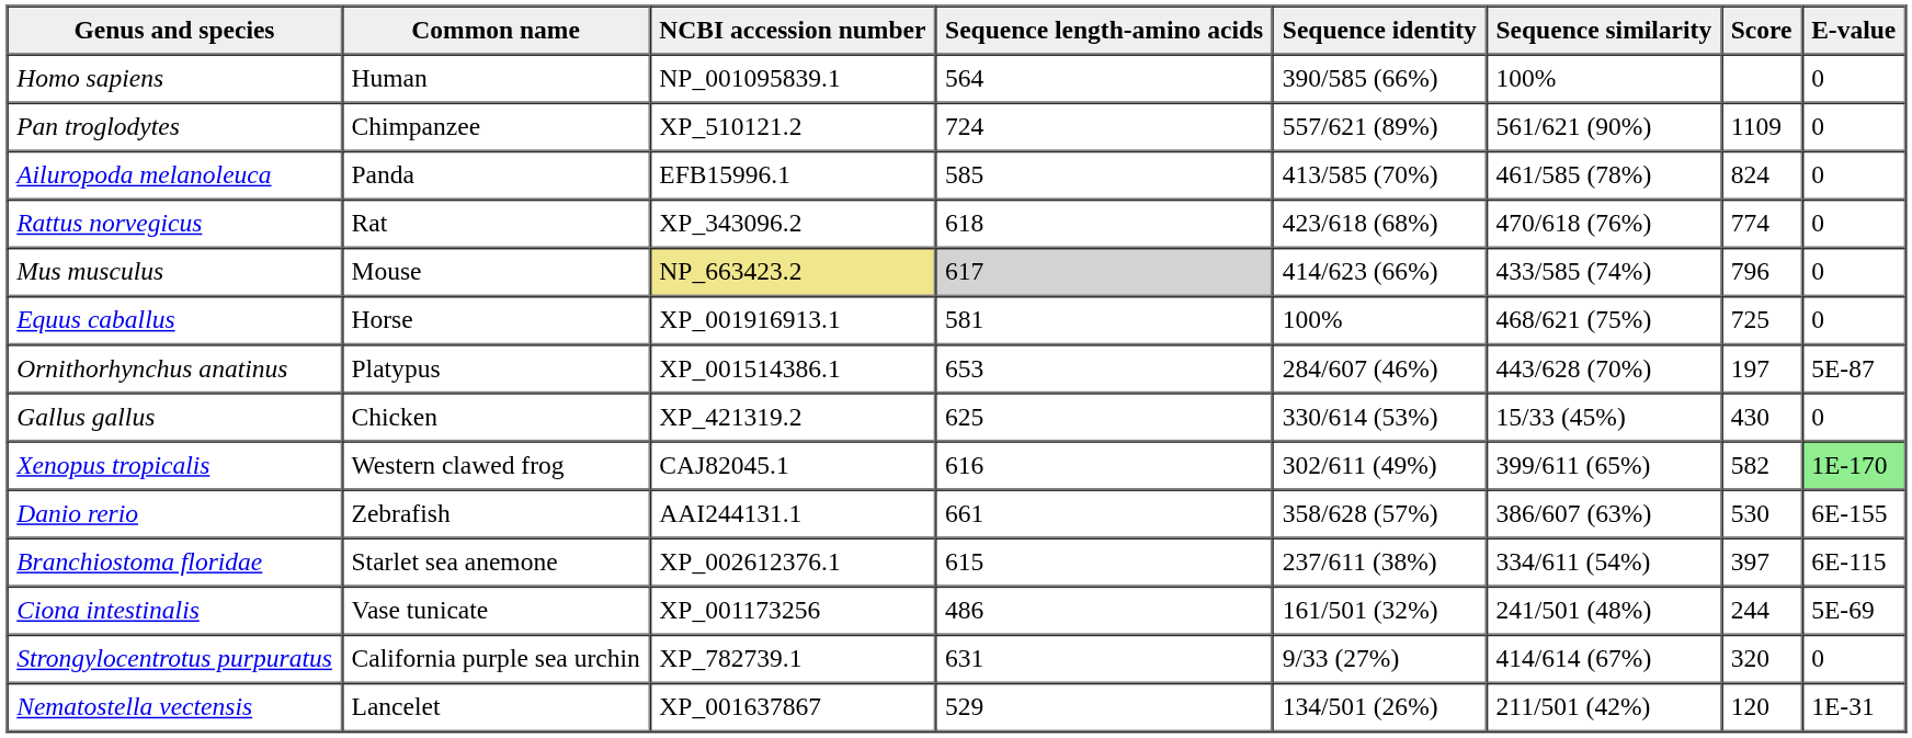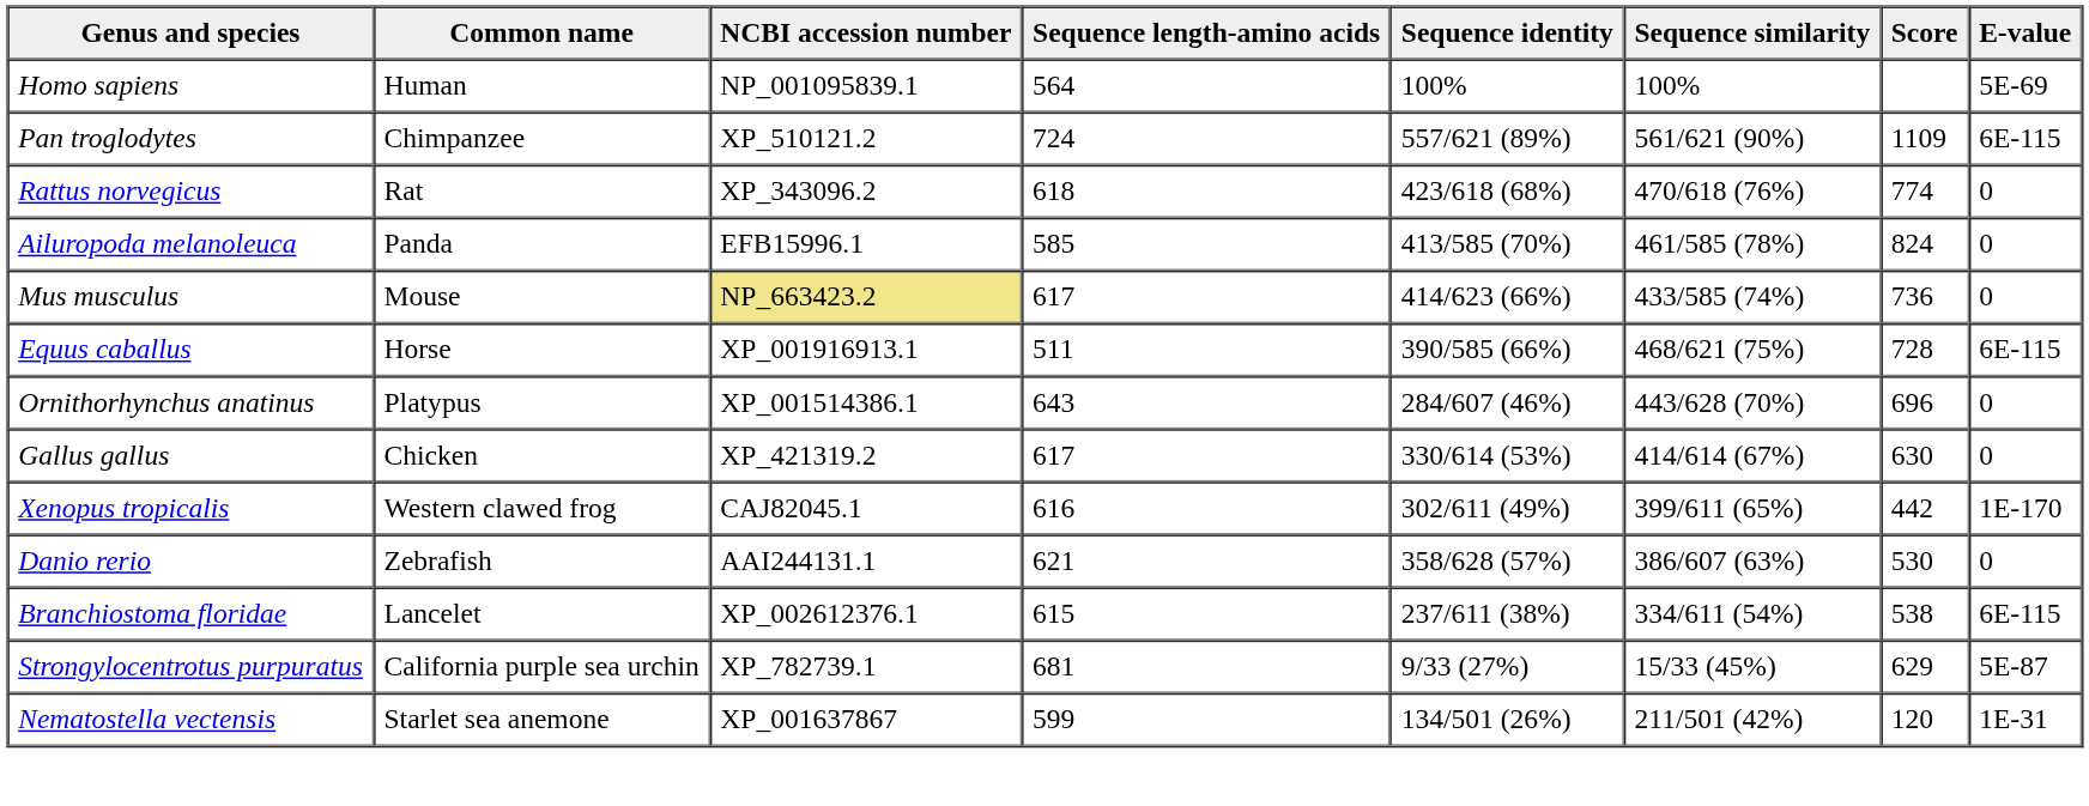Homo sapiens | Sequence identity: 390/585 (66%) -> 100%
Homo sapiens | E-value: 0 -> 5E-69
Pan troglodytes | E-value: 0 -> 6E-115
rows swapped: Ailuropoda melanoleuca <-> Rattus norvegicus
Mus musculus | Sequence length-amino acids: lightgrey background -> no background
Mus musculus | Score: 796 -> 736
Equus caballus | Sequence length-amino acids: 581 -> 511
Equus caballus | Sequence identity: 100% -> 390/585 (66%)
Equus caballus | Score: 725 -> 728
Equus caballus | E-value: 0 -> 6E-115
Ornithorhynchus anatinus | Sequence length-amino acids: 653 -> 643
Ornithorhynchus anatinus | Score: 197 -> 696
Ornithorhynchus anatinus | E-value: 5E-87 -> 0
Gallus gallus | Sequence length-amino acids: 625 -> 617
Gallus gallus | Sequence similarity: 15/33 (45%) -> 414/614 (67%)
Gallus gallus | Score: 430 -> 630
Xenopus tropicalis | Score: 582 -> 442
Xenopus tropicalis | E-value: lightgreen background -> no background
Danio rerio | Sequence length-amino acids: 661 -> 621
Danio rerio | E-value: 6E-155 -> 0
Branchiostoma floridae | Common name: Starlet sea anemone -> Lancelet
Branchiostoma floridae | Score: 397 -> 538
- row: Ciona intestinalis | Vase tunicate | XP_001173256 | 486 | 161/501 (32%) | 241/501 (48%) | 244 | 5E-69
Strongylocentrotus purpuratus | Sequence length-amino acids: 631 -> 681
Strongylocentrotus purpuratus | Sequence similarity: 414/614 (67%) -> 15/33 (45%)
Strongylocentrotus purpuratus | Score: 320 -> 629
Strongylocentrotus purpuratus | E-value: 0 -> 5E-87
Nematostella vectensis | Common name: Lancelet -> Starlet sea anemone
Nematostella vectensis | Sequence length-amino acids: 529 -> 599
